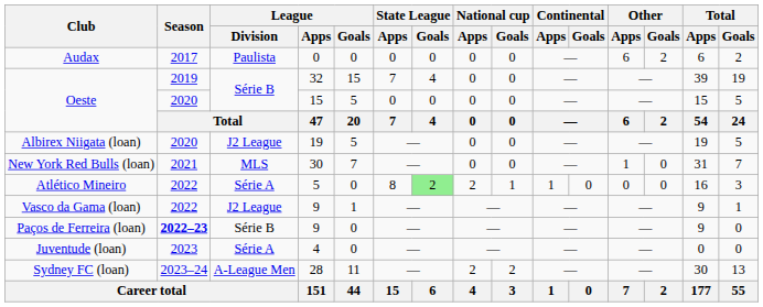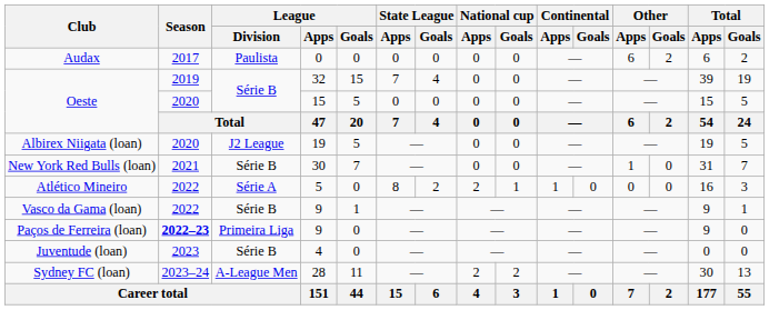New York Red Bulls (loan) | League / Division: MLS -> Série B
Atlético Mineiro | State League / Goals: lightgreen background -> no background
Vasco da Gama (loan) | League / Division: J2 League -> Série B
Paços de Ferreira (loan) | League / Division: Série B -> Primeira Liga
Juventude (loan) | League / Division: Série A -> Série B
